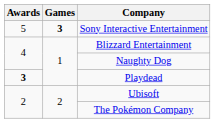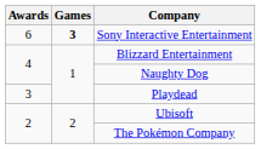Sony Interactive Entertainment | Awards: 5 -> 6
Playdead | Awards: bold -> normal
